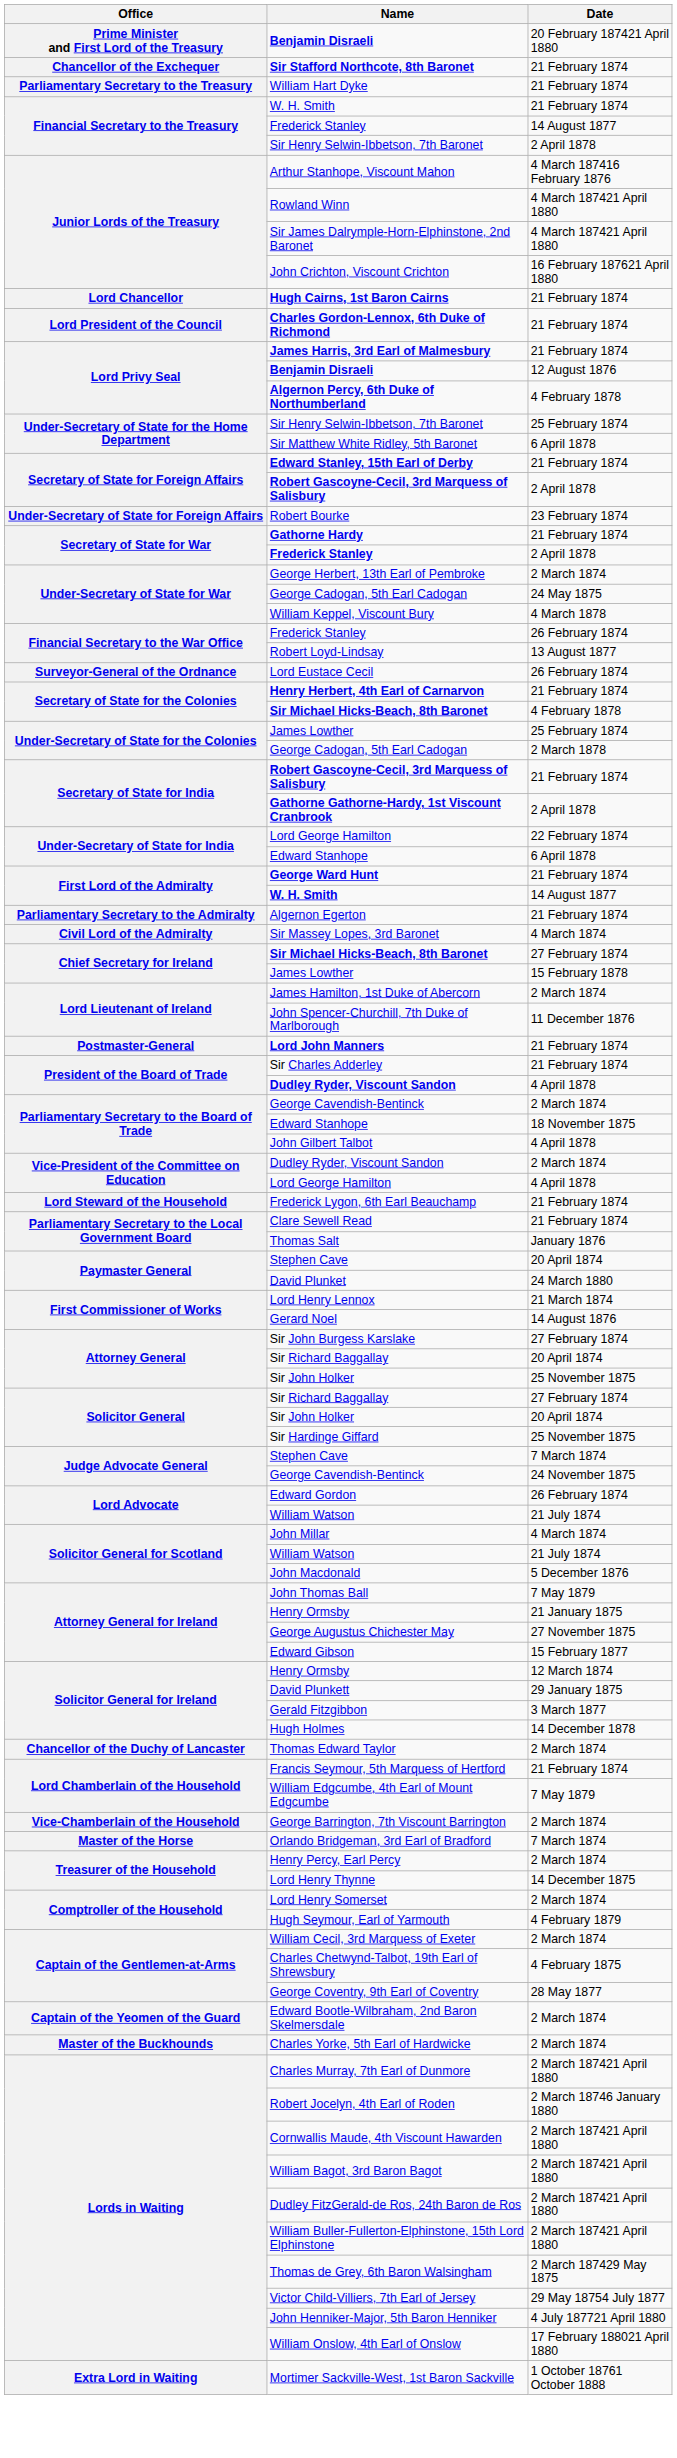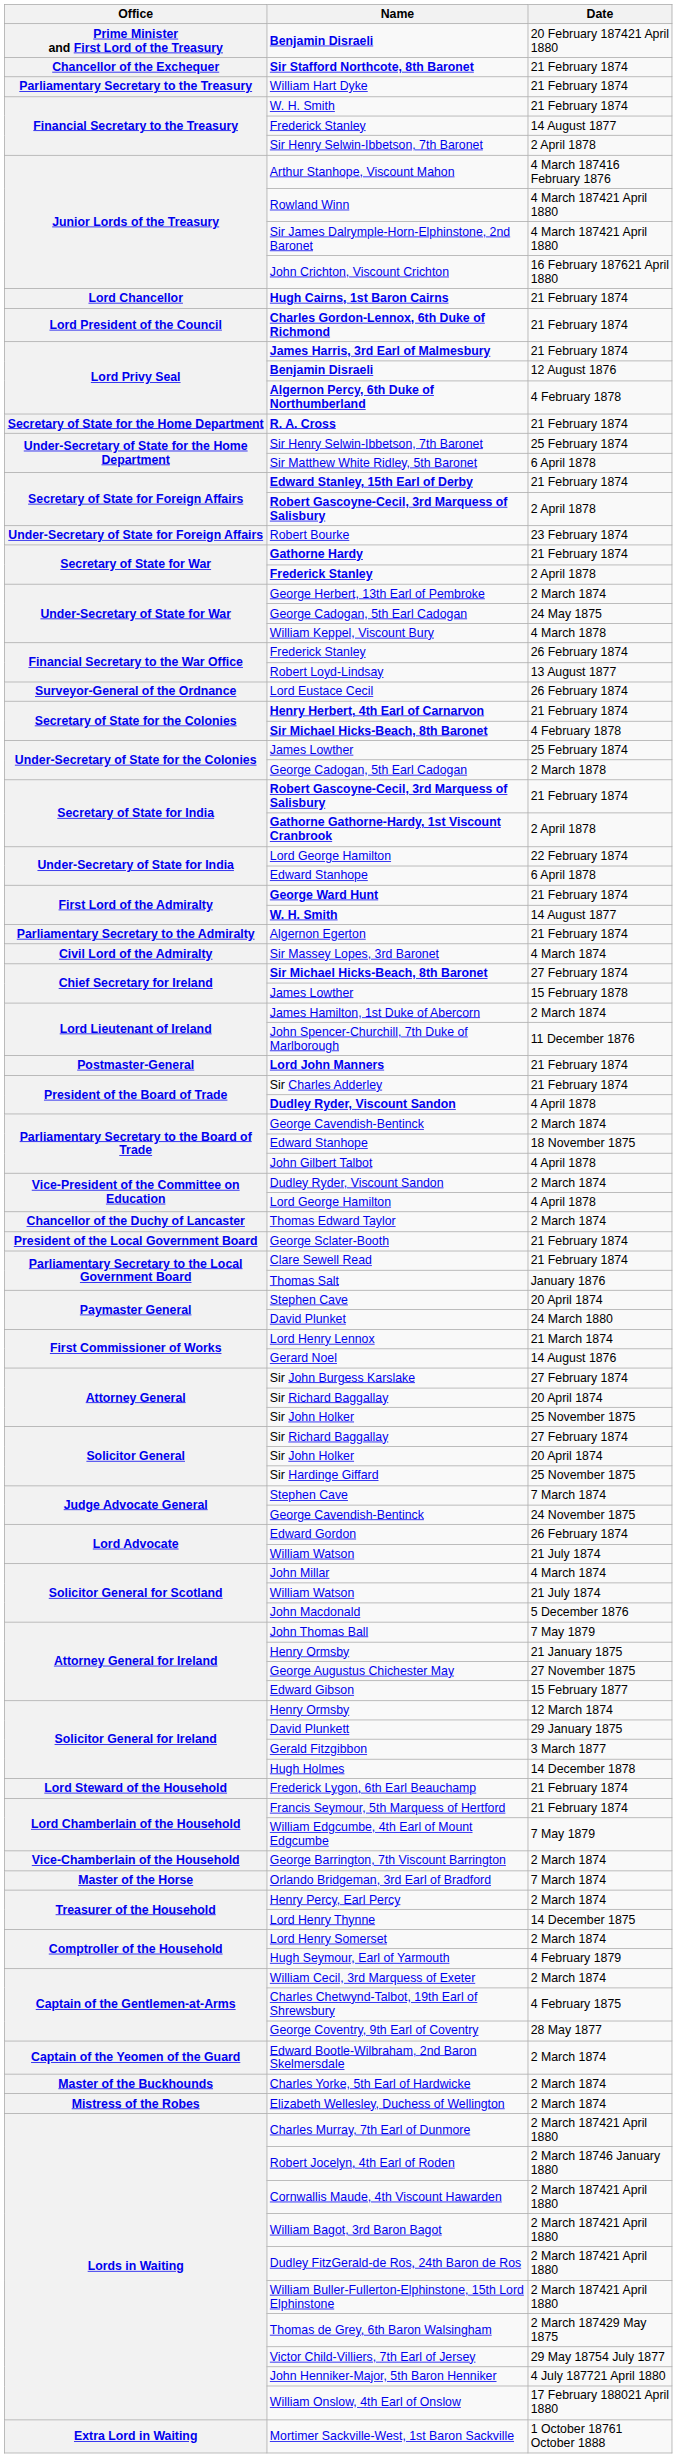+ row: Secretary of State for the Home Department | R. A. Cross | 21 February 1874
rows swapped: Thomas Edward Taylor <-> Frederick Lygon, 6th Earl Beauchamp
+ row: President of the Local Government Board | George Sclater-Booth | 21 February 1874
+ row: Mistress of the Robes | Elizabeth Wellesley, Duchess of Wellington | 2 March 1874
